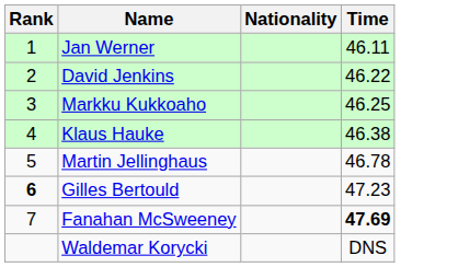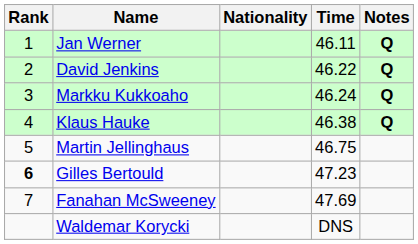+ column: Notes | Q | Q | Q | Q
Markku Kukkoaho | Time: 46.25 -> 46.24
Martin Jellinghaus | Time: 46.78 -> 46.75
Fanahan McSweeney | Time: bold -> normal
